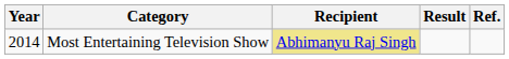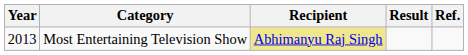Most Entertaining Television Show | Year: 2014 -> 2013
